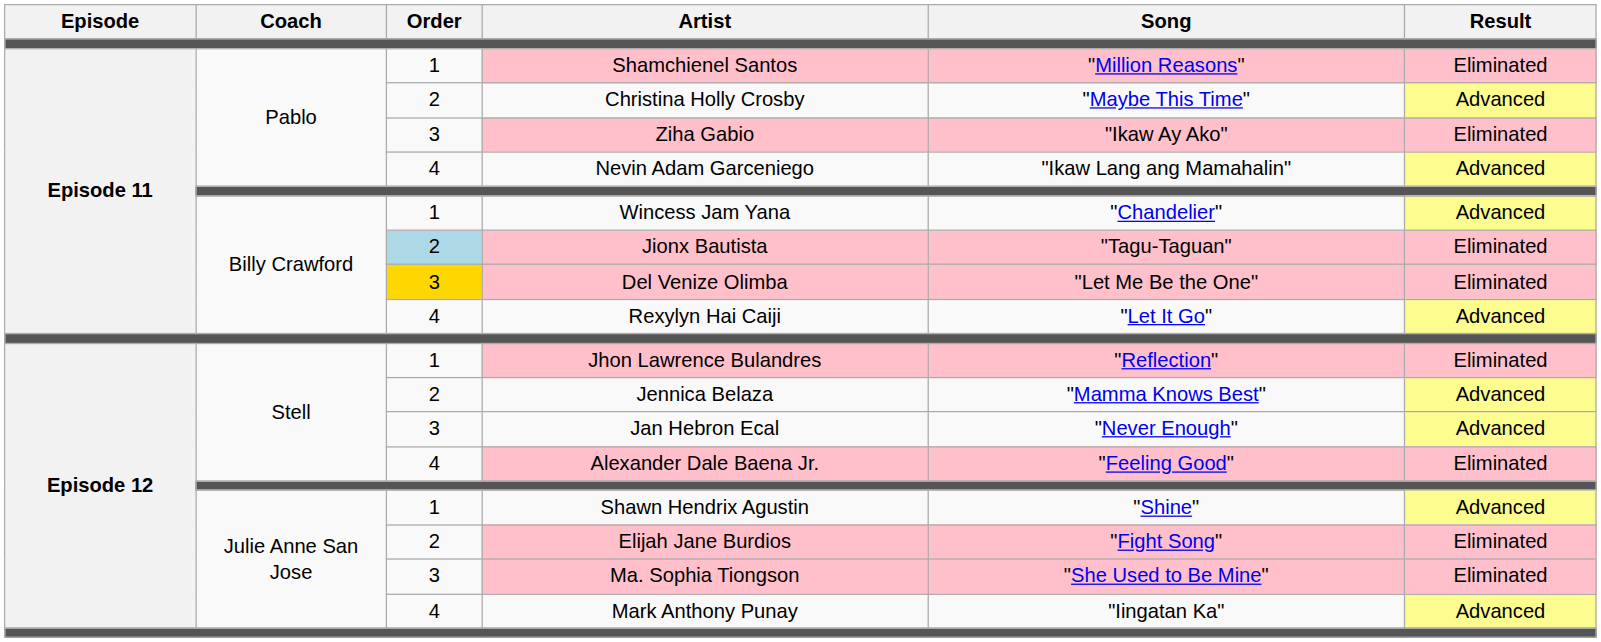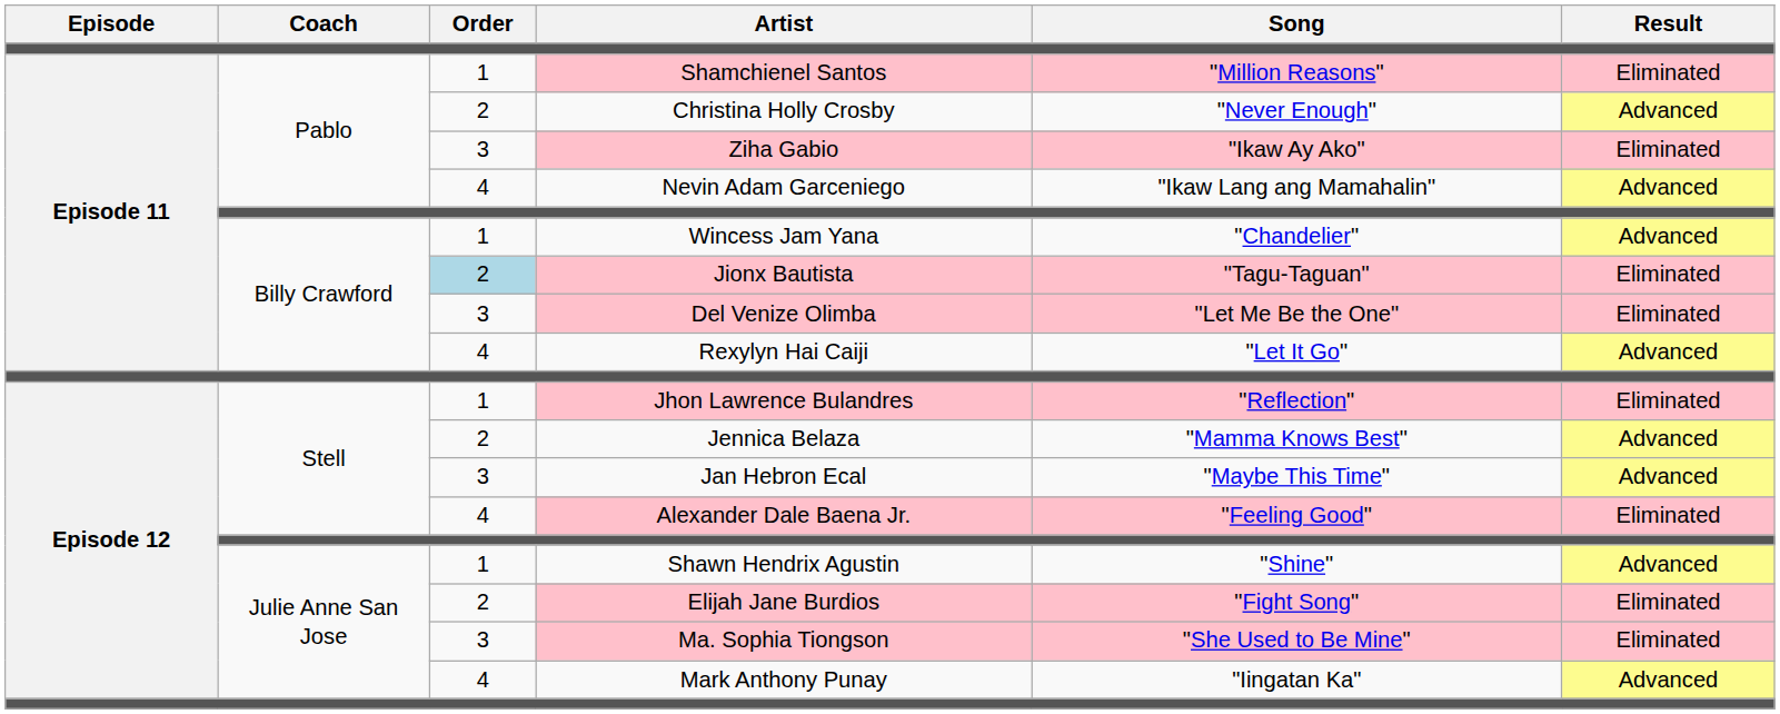Christina Holly Crosby | Song: "Maybe This Time" -> "Never Enough"
Del Venize Olimba | Order: gold background -> no background
Jan Hebron Ecal | Song: "Never Enough" -> "Maybe This Time"
